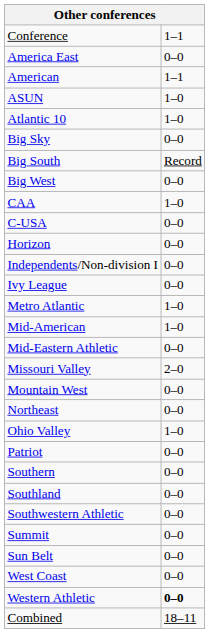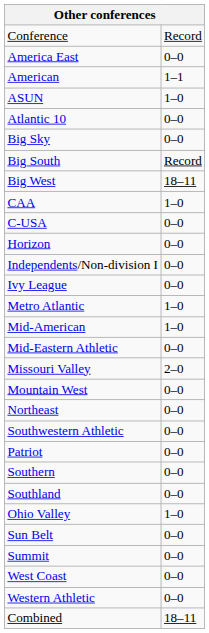Conference | column 2: 1–1 -> Record
Atlantic 10 | column 2: 1–0 -> 0–0
Big West | column 2: 0–0 -> 18–11
rows swapped: Ohio Valley <-> Southwestern Athletic
rows swapped: Summit <-> Sun Belt
Western Athletic | column 2: bold -> normal
